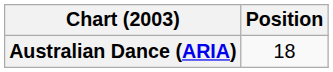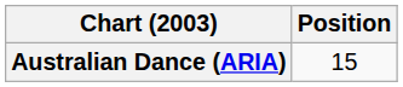Australian Dance (ARIA) | Position: 18 -> 15
